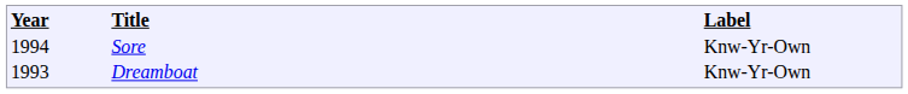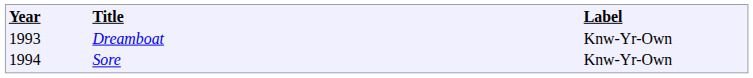rows swapped: Dreamboat <-> Sore
